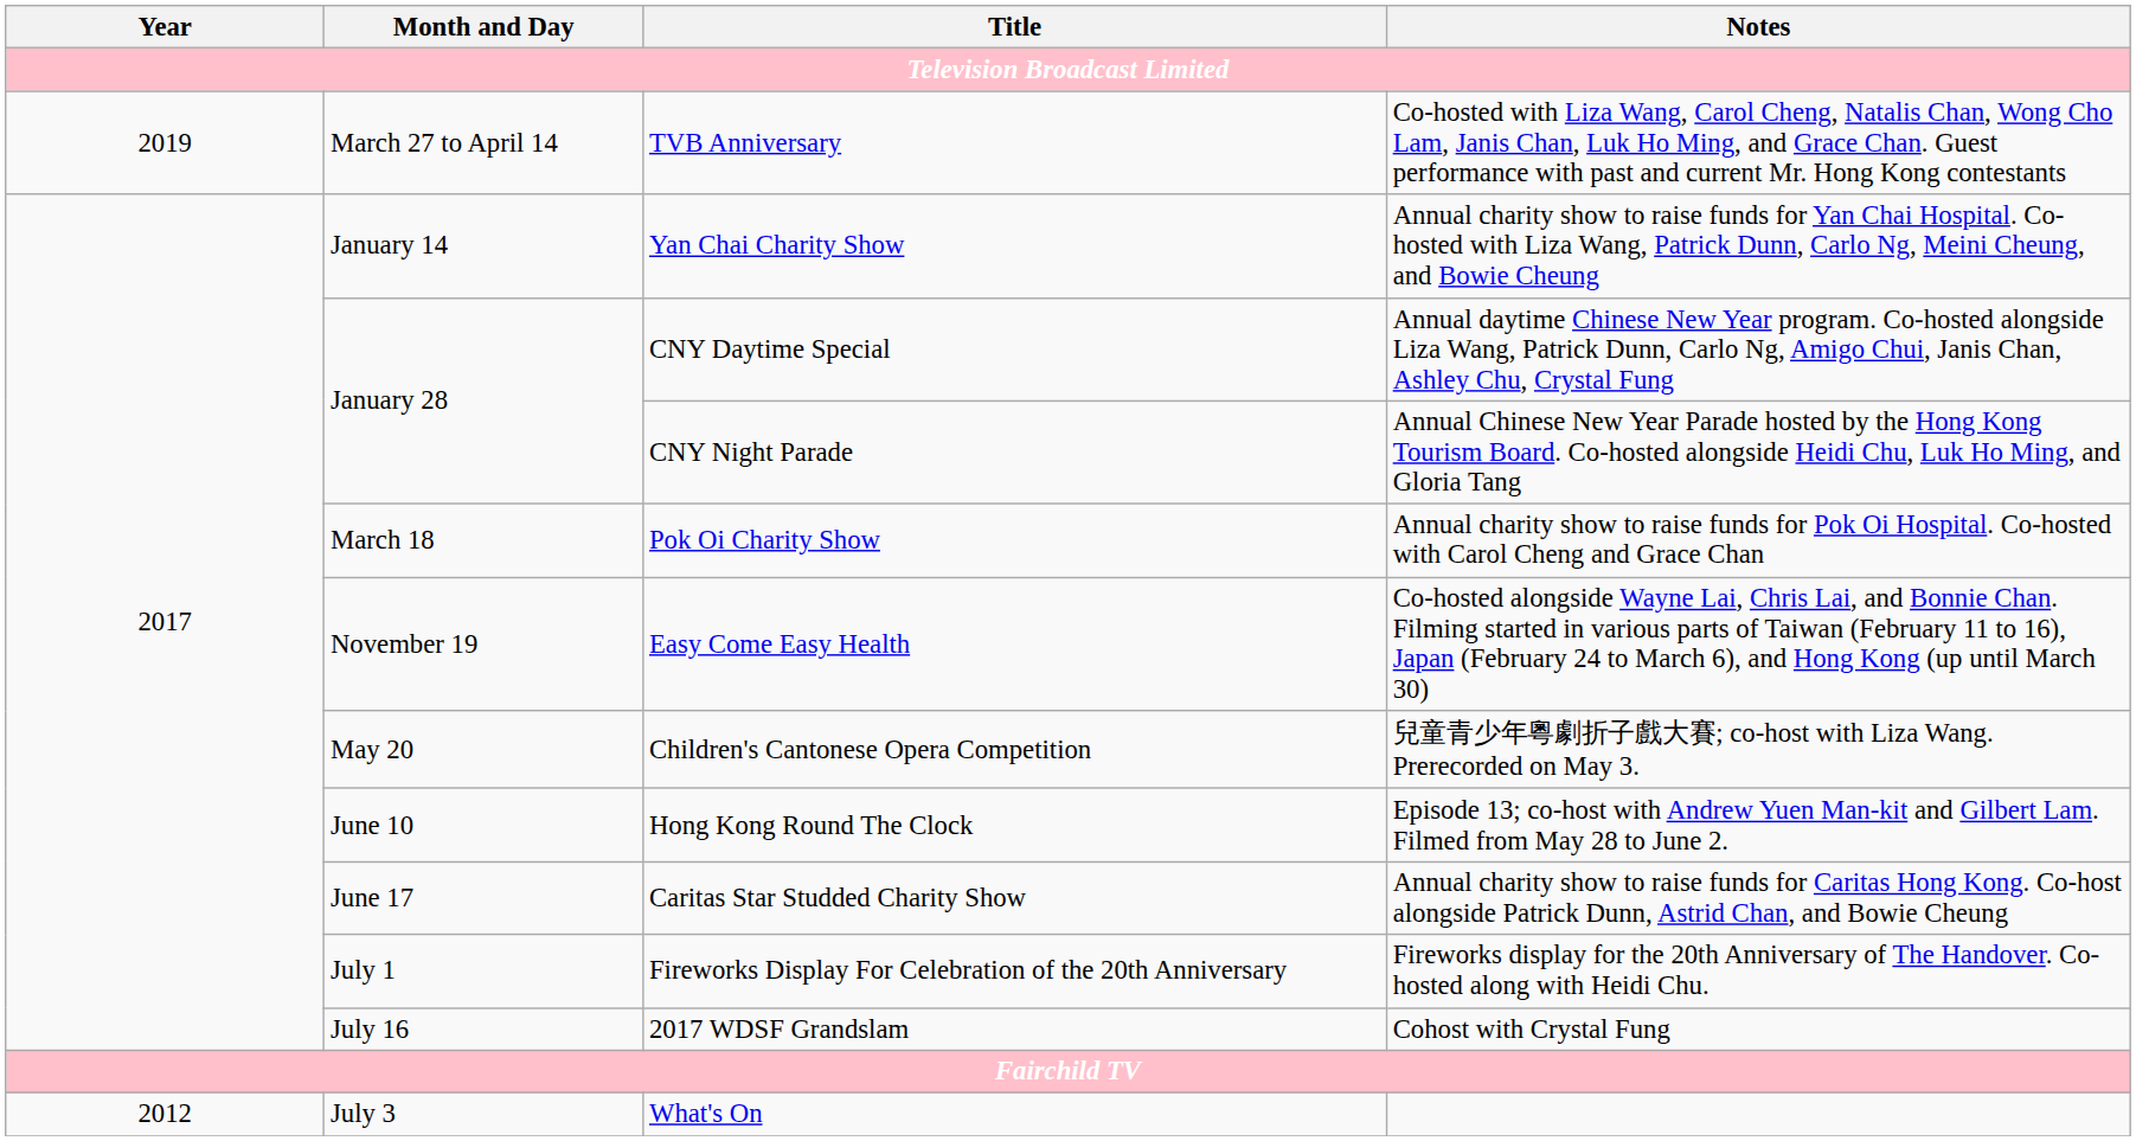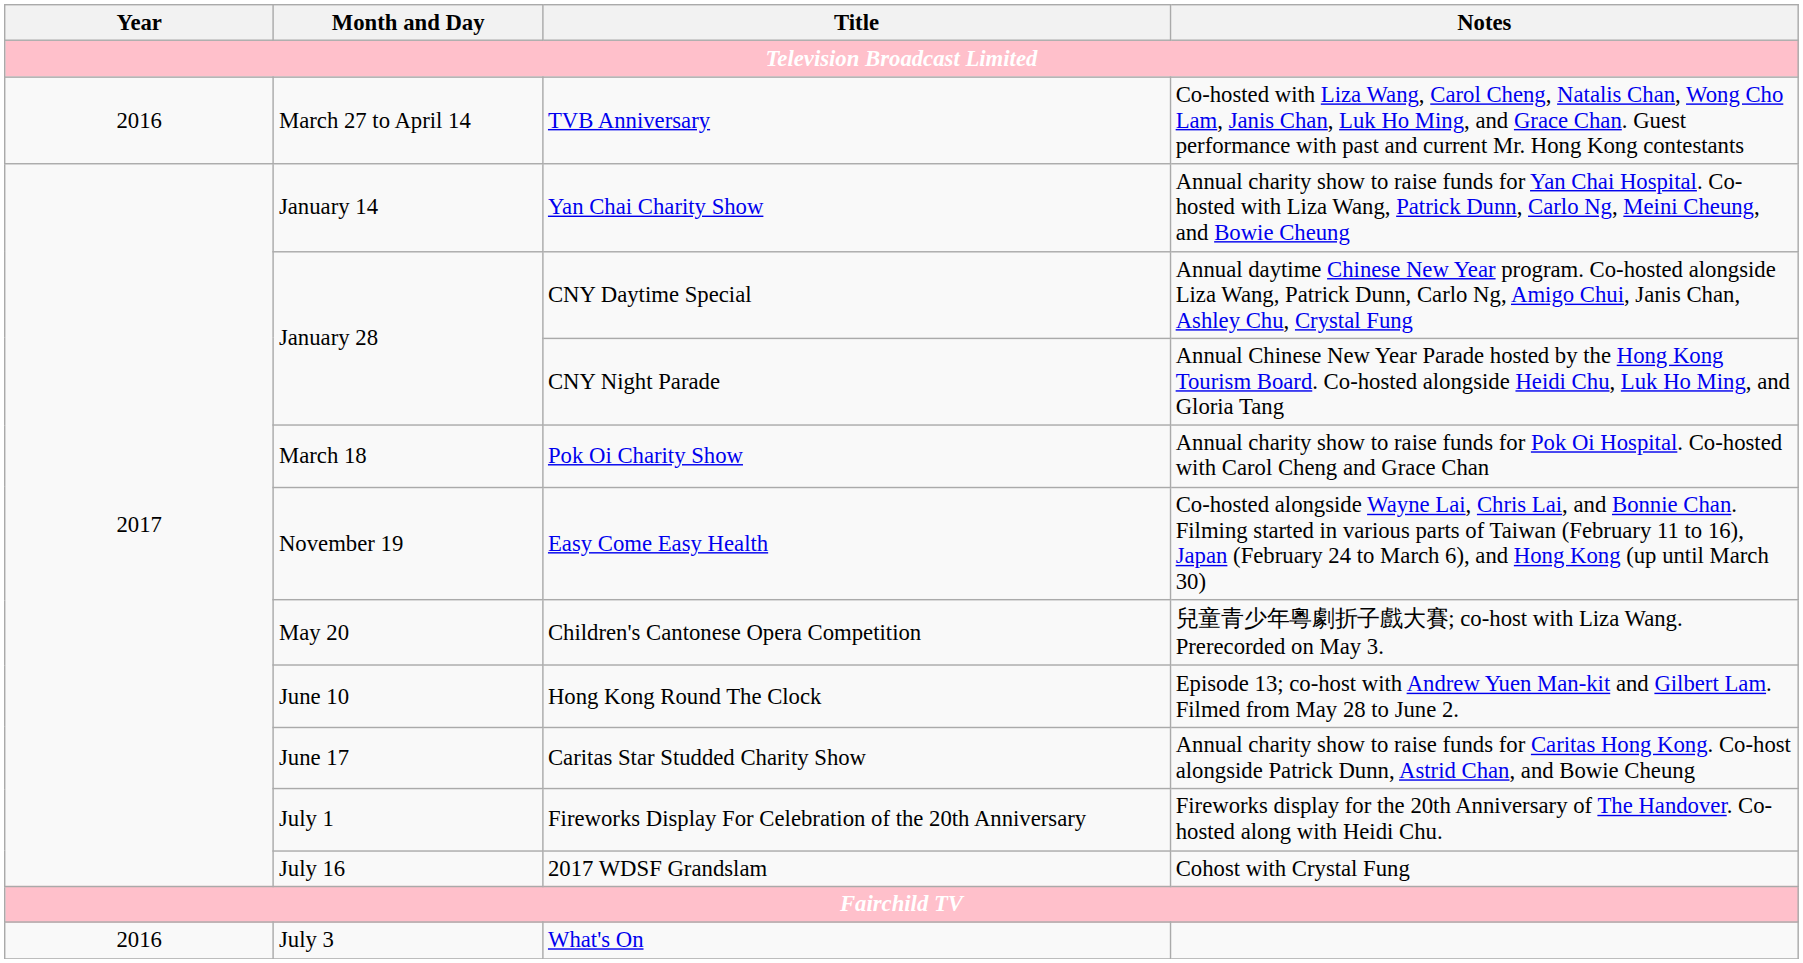TVB Anniversary | Year: 2019 -> 2016
What's On | Year: 2012 -> 2016
